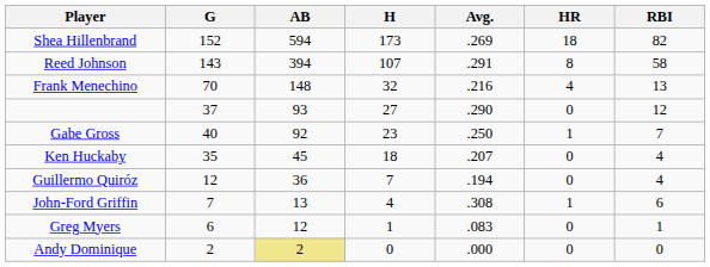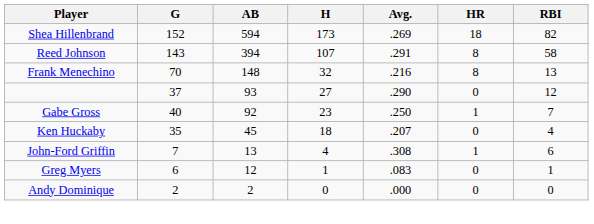Frank Menechino | HR: 4 -> 8
- row: Guillermo Quiróz | 12 | 36 | 7 | .194 | 0 | 4
Andy Dominique | AB: khaki background -> no background
